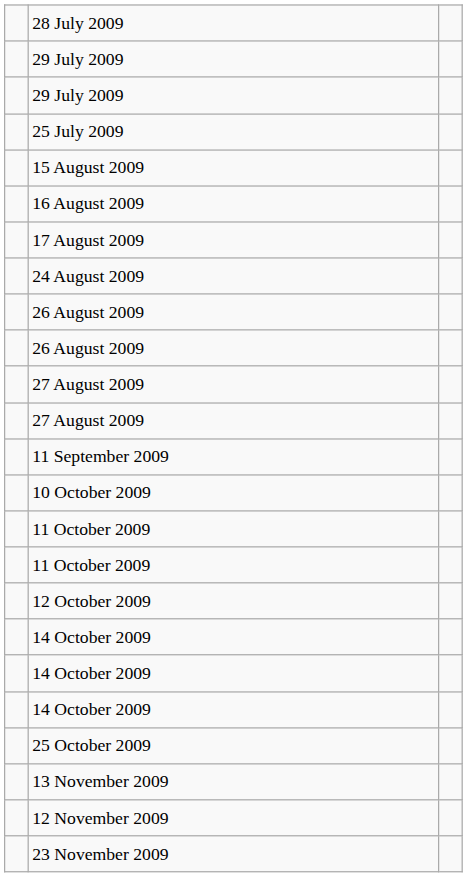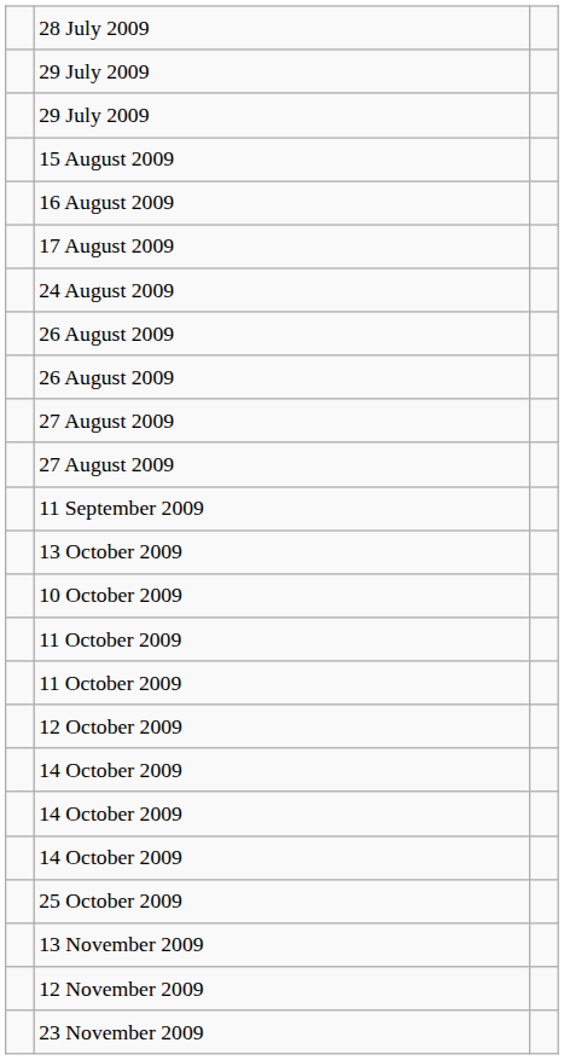- row: 25 July 2009
+ row: 13 October 2009
